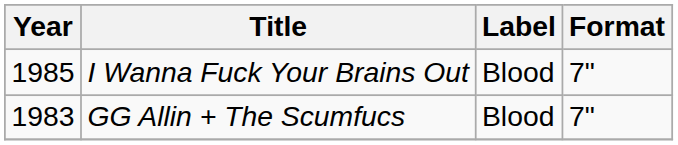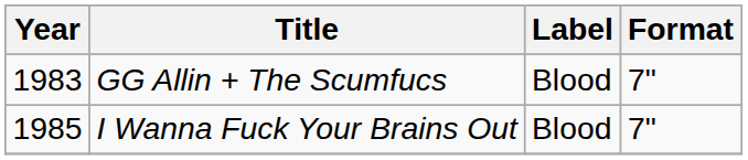rows swapped: GG Allin + The Scumfucs <-> I Wanna Fuck Your Brains Out
